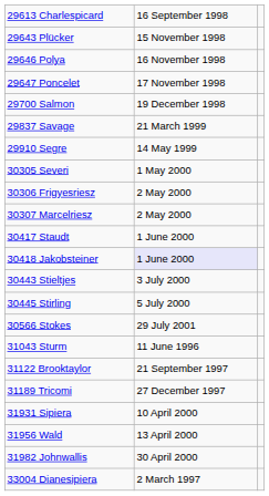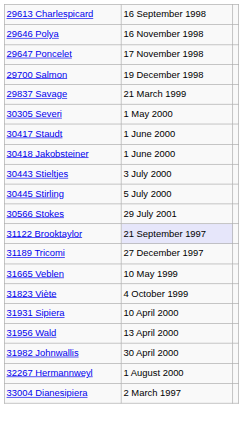- row: 29643 Plücker | 15 November 1998
- row: 29910 Segre | 14 May 1999
- row: 30306 Frigyesriesz | 2 May 2000
- row: 30307 Marcelriesz | 2 May 2000
30418 Jakobsteiner | column 2: lavender background -> no background
- row: 31043 Sturm | 11 June 1996
31122 Brooktaylor | column 2: no background -> lavender background
+ row: 31665 Veblen | 10 May 1999
+ row: 31823 Viète | 4 October 1999
+ row: 32267 Hermannweyl | 1 August 2000
